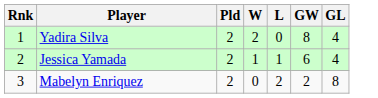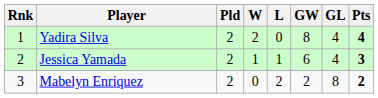+ column: Pts | 4 | 3 | 2
